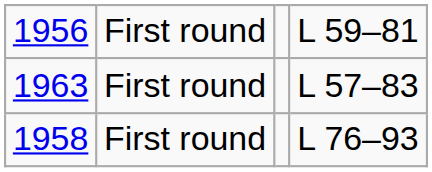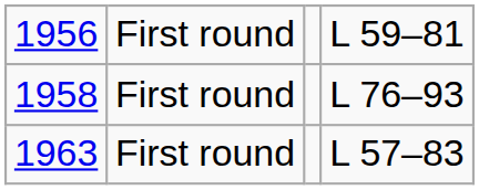rows swapped: 1958 <-> 1963
